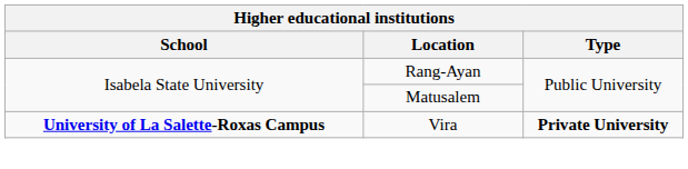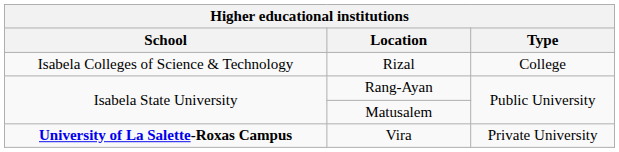+ row: Isabela Colleges of Science & Technology | Rizal | College
Vira | Type: bold -> normal
